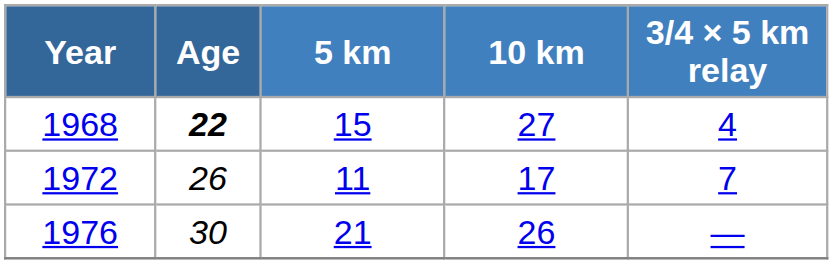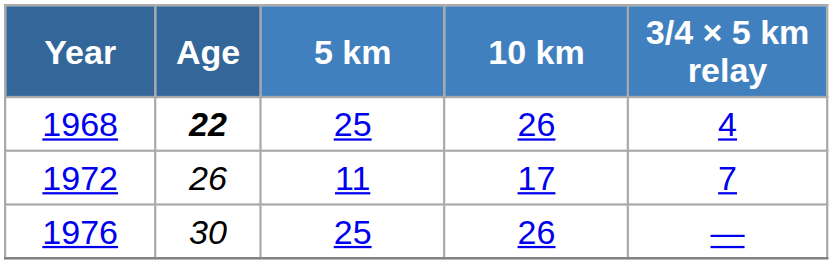1968 | 5 km: 15 -> 25
1968 | 10 km: 27 -> 26
1976 | 5 km: 21 -> 25
